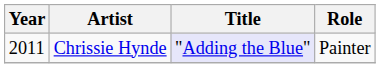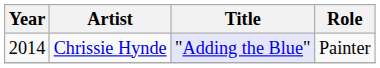Chrissie Hynde | Year: 2011 -> 2014
